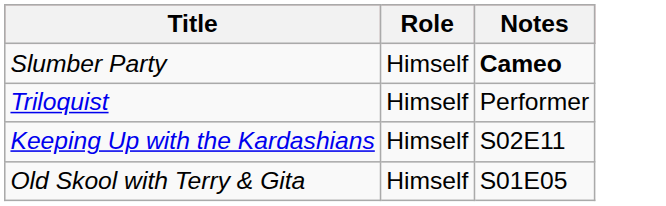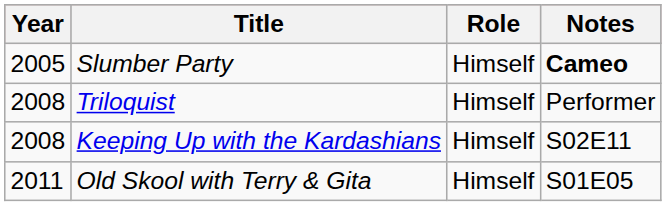+ column: Year | 2005 | 2008 | 2008 | 2011
